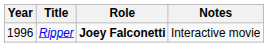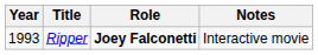Ripper | Year: 1996 -> 1993
